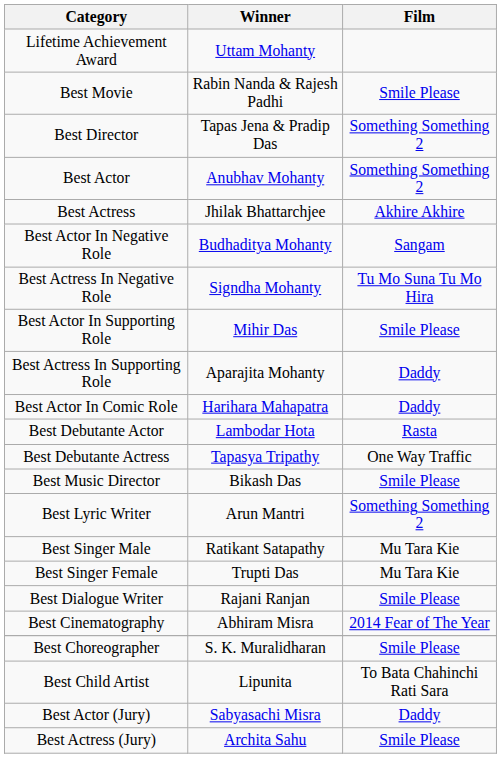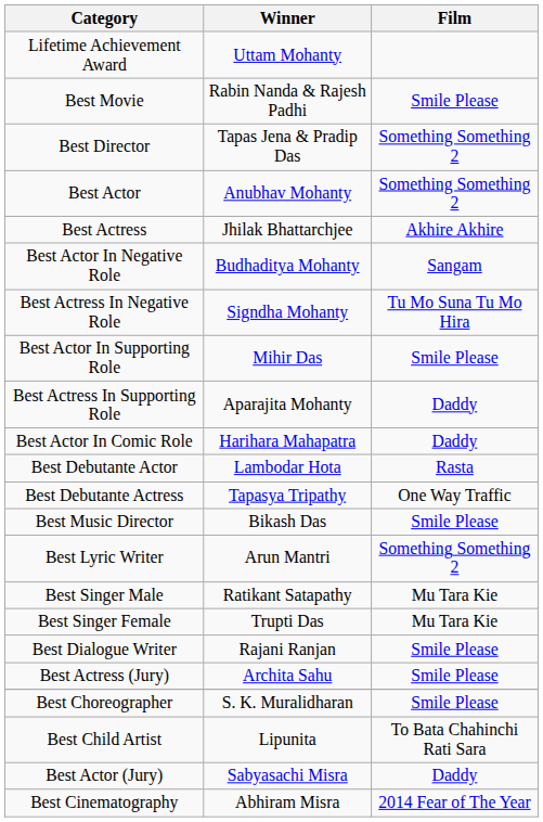rows swapped: Best Cinematography <-> Best Actress (Jury)
